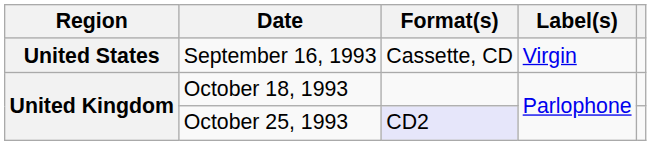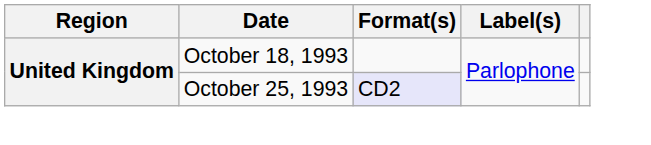- row: United States | September 16, 1993 | Cassette, CD | Virgin
